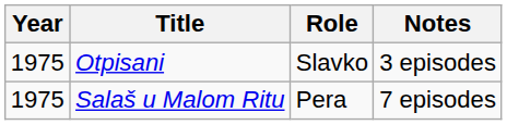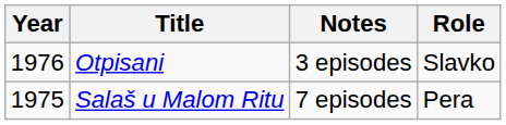columns swapped: Role <-> Notes
Otpisani | Year: 1975 -> 1976
